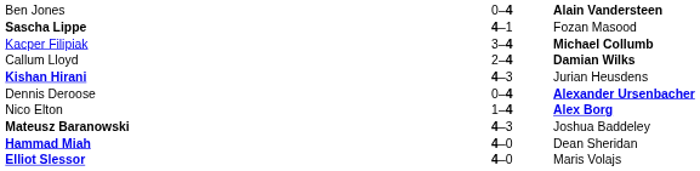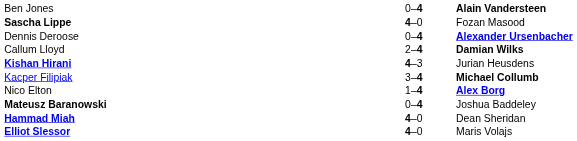Sascha Lippe | column 2: 4–1 -> 4–0
rows swapped: Kacper Filipiak <-> Dennis Deroose
Mateusz Baranowski | column 2: 4–3 -> 0–4
